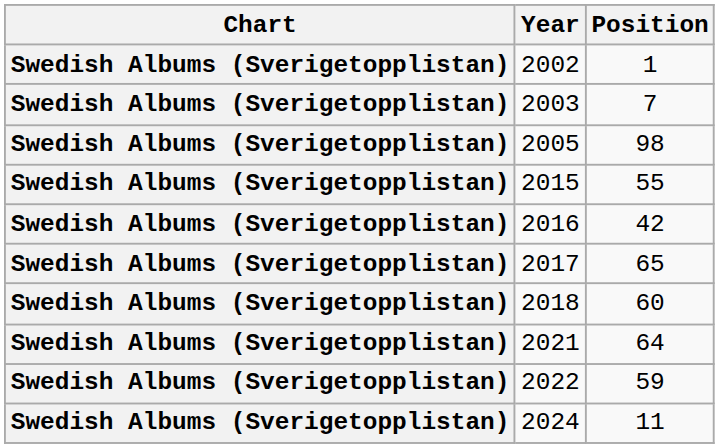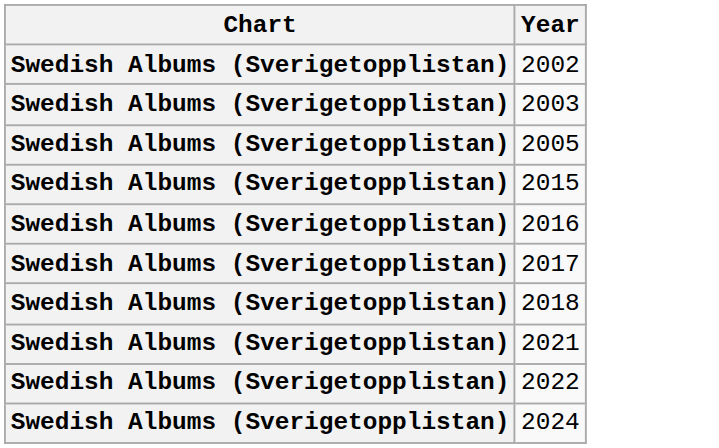- column: Position | 1 | 7 | 98 | 55 | 42 | 65 | 60 | 64 | 59 | 11
